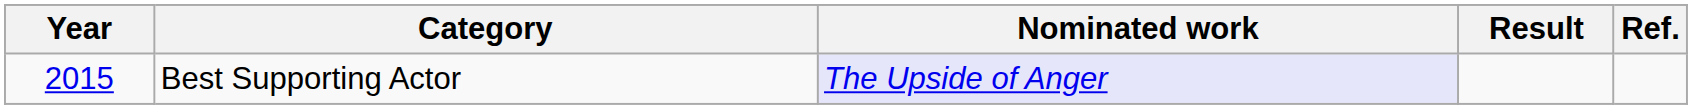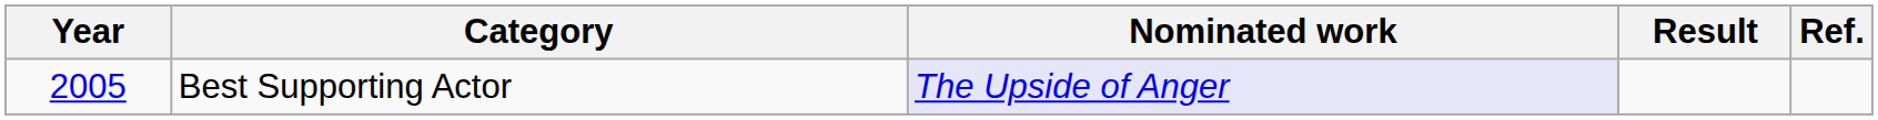Best Supporting Actor | Year: 2015 -> 2005
